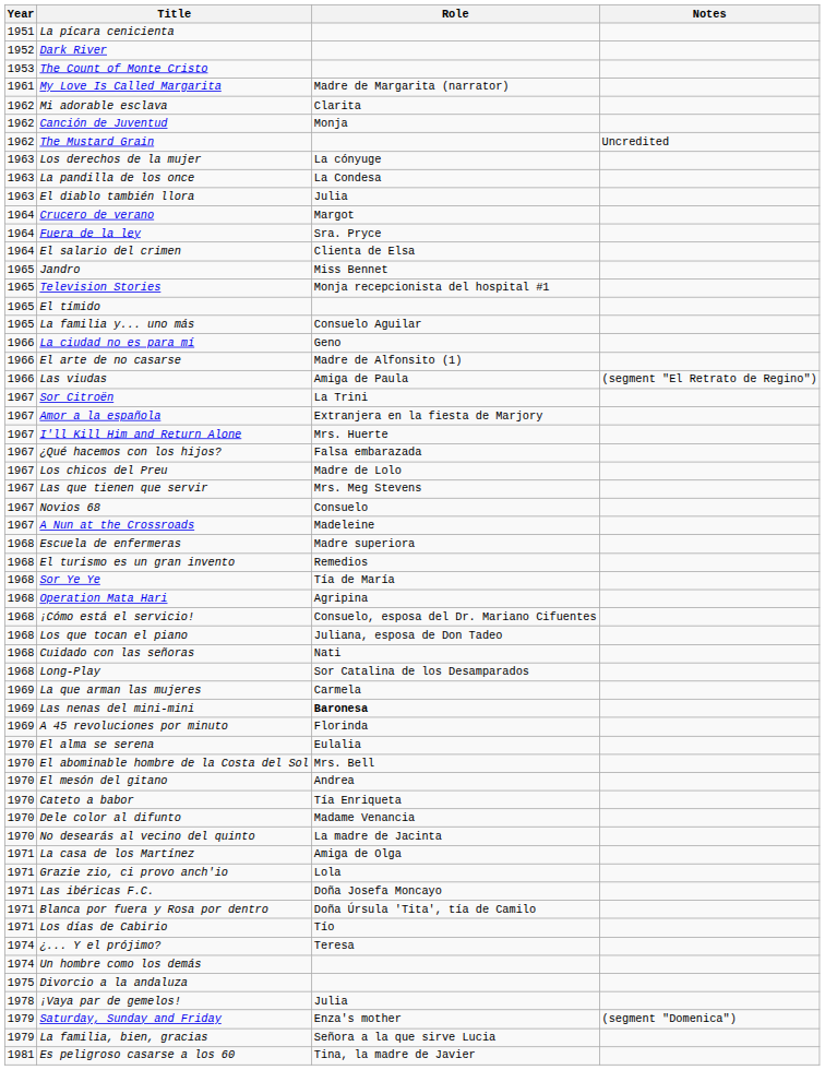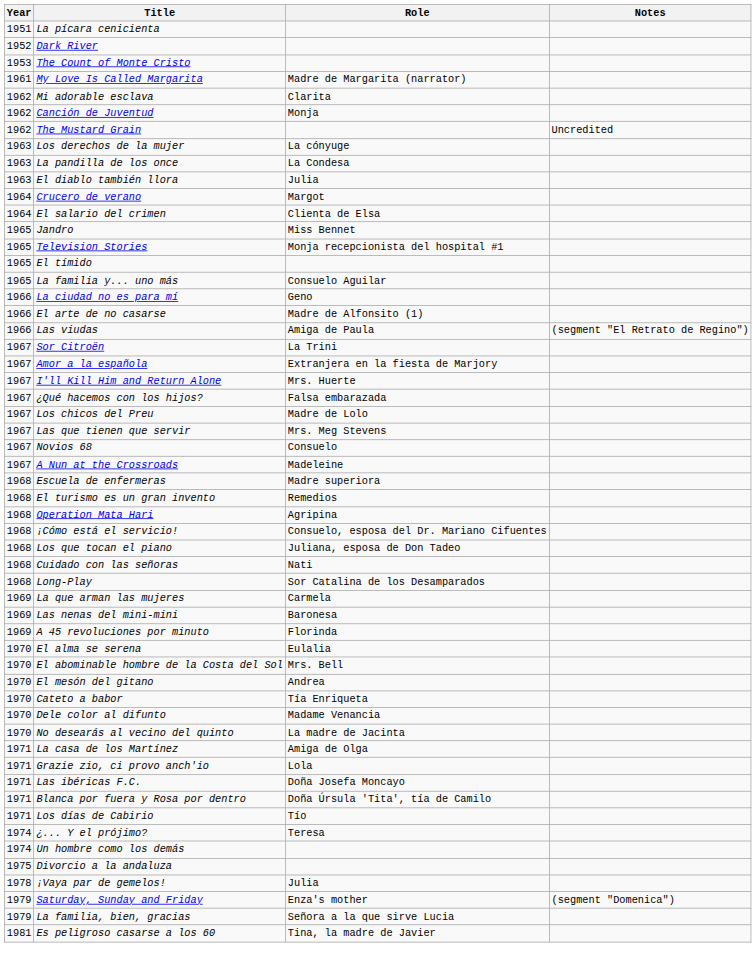- row: 1964 | Fuera de la ley | Sra. Pryce
- row: 1968 | Sor Ye Ye | Tía de María
Las nenas del mini-mini | Role: bold -> normal
